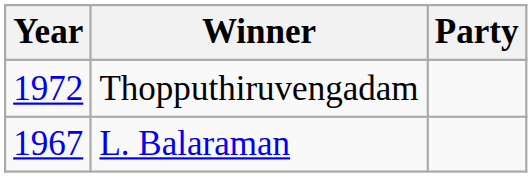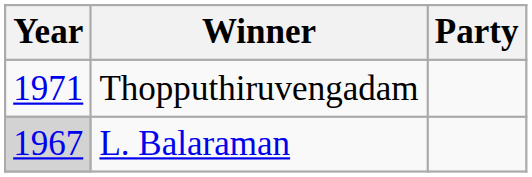Thopputhiruvengadam | Year: 1972 -> 1971
L. Balaraman | Year: no background -> lightgrey background
